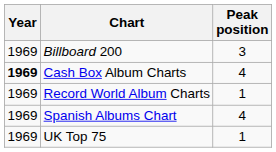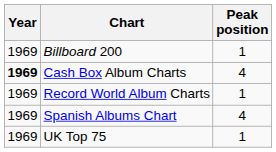Billboard 200 | Peak position: 3 -> 1
